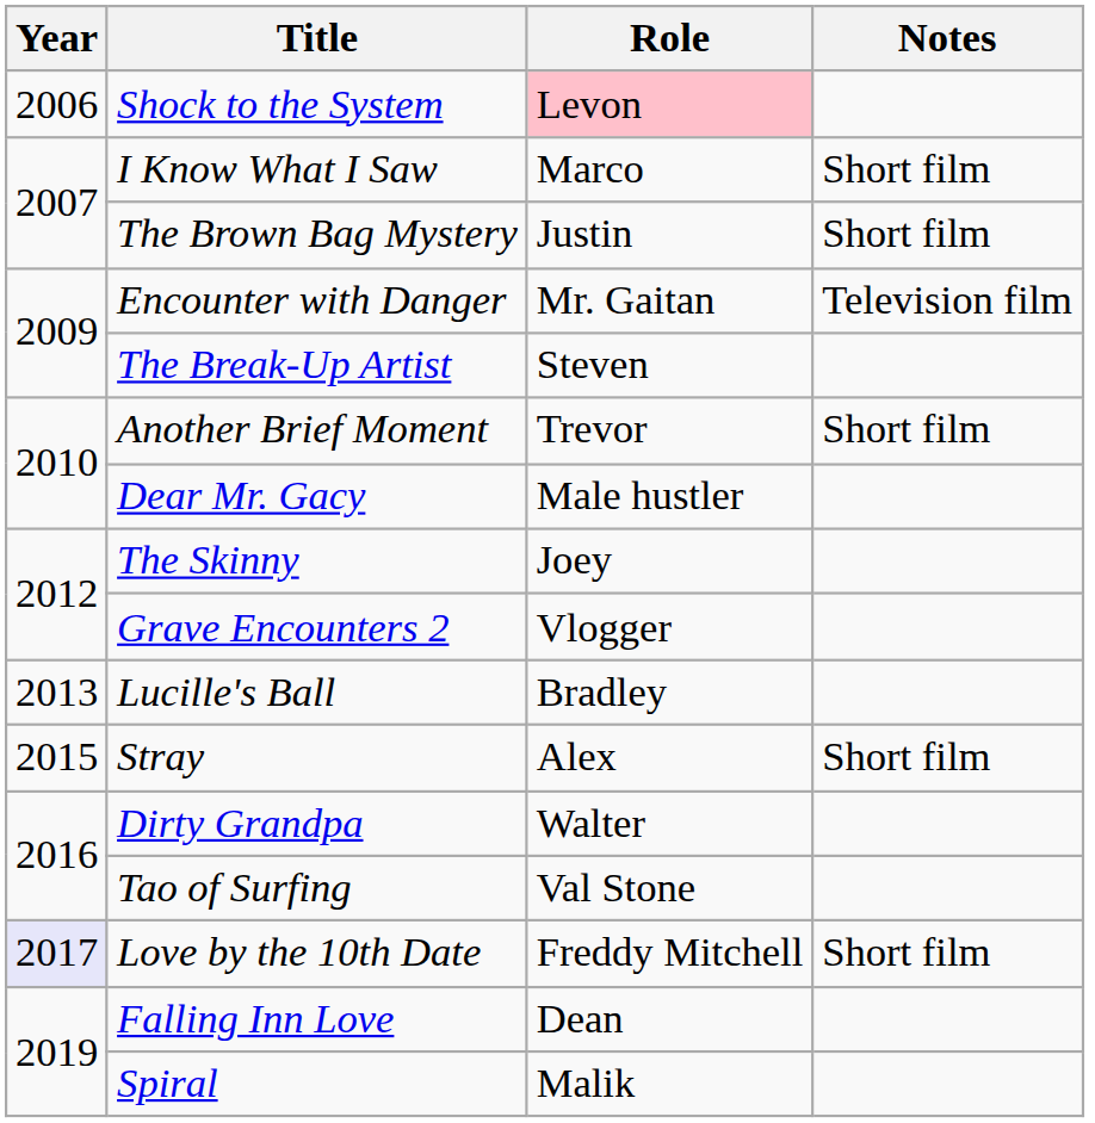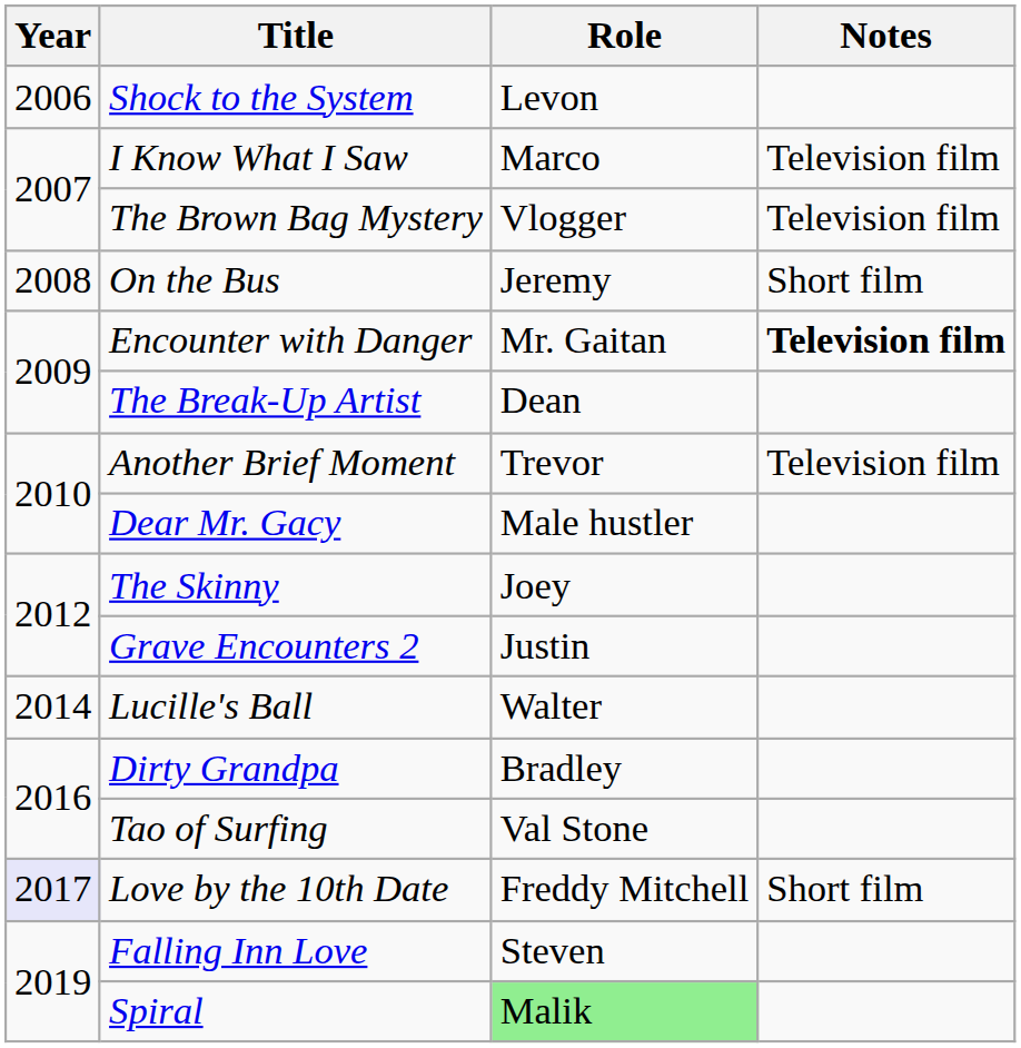Shock to the System | Role: pink background -> no background
I Know What I Saw | Notes: Short film -> Television film
The Brown Bag Mystery | Role: Justin -> Vlogger
The Brown Bag Mystery | Notes: Short film -> Television film
+ row: 2008 | On the Bus | Jeremy | Short film
Encounter with Danger | Notes: normal -> bold
The Break-Up Artist | Role: Steven -> Dean
Another Brief Moment | Notes: Short film -> Television film
Grave Encounters 2 | Role: Vlogger -> Justin
Lucille's Ball | Year: 2013 -> 2014
Lucille's Ball | Role: Bradley -> Walter
- row: 2015 | Stray | Alex | Short film
Dirty Grandpa | Role: Walter -> Bradley
Falling Inn Love | Role: Dean -> Steven
Spiral | Role: no background -> lightgreen background
